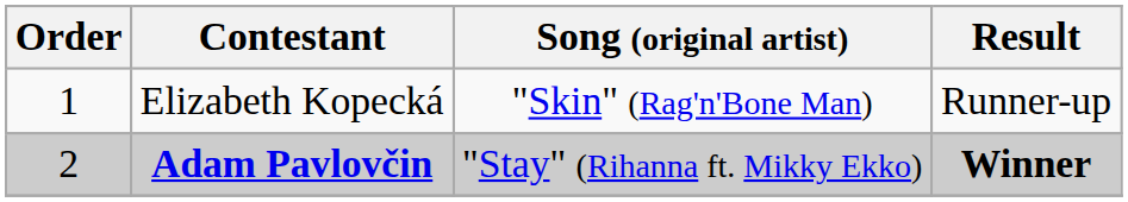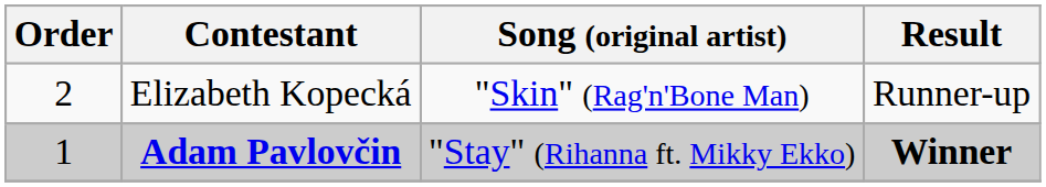Elizabeth Kopecká | Order: 1 -> 2
Adam Pavlovčin | Order: 2 -> 1
